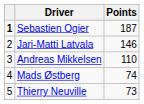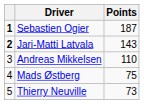Jari-Matti Latvala | column 1: normal -> bold
Jari-Matti Latvala | Points: 146 -> 143
Mads Østberg | Points: 74 -> 75
